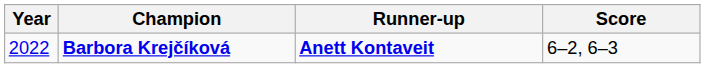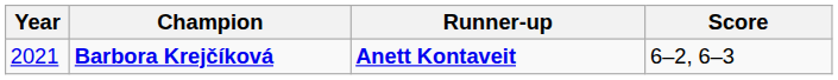Barbora Krejčíková | Year: 2022 -> 2021
